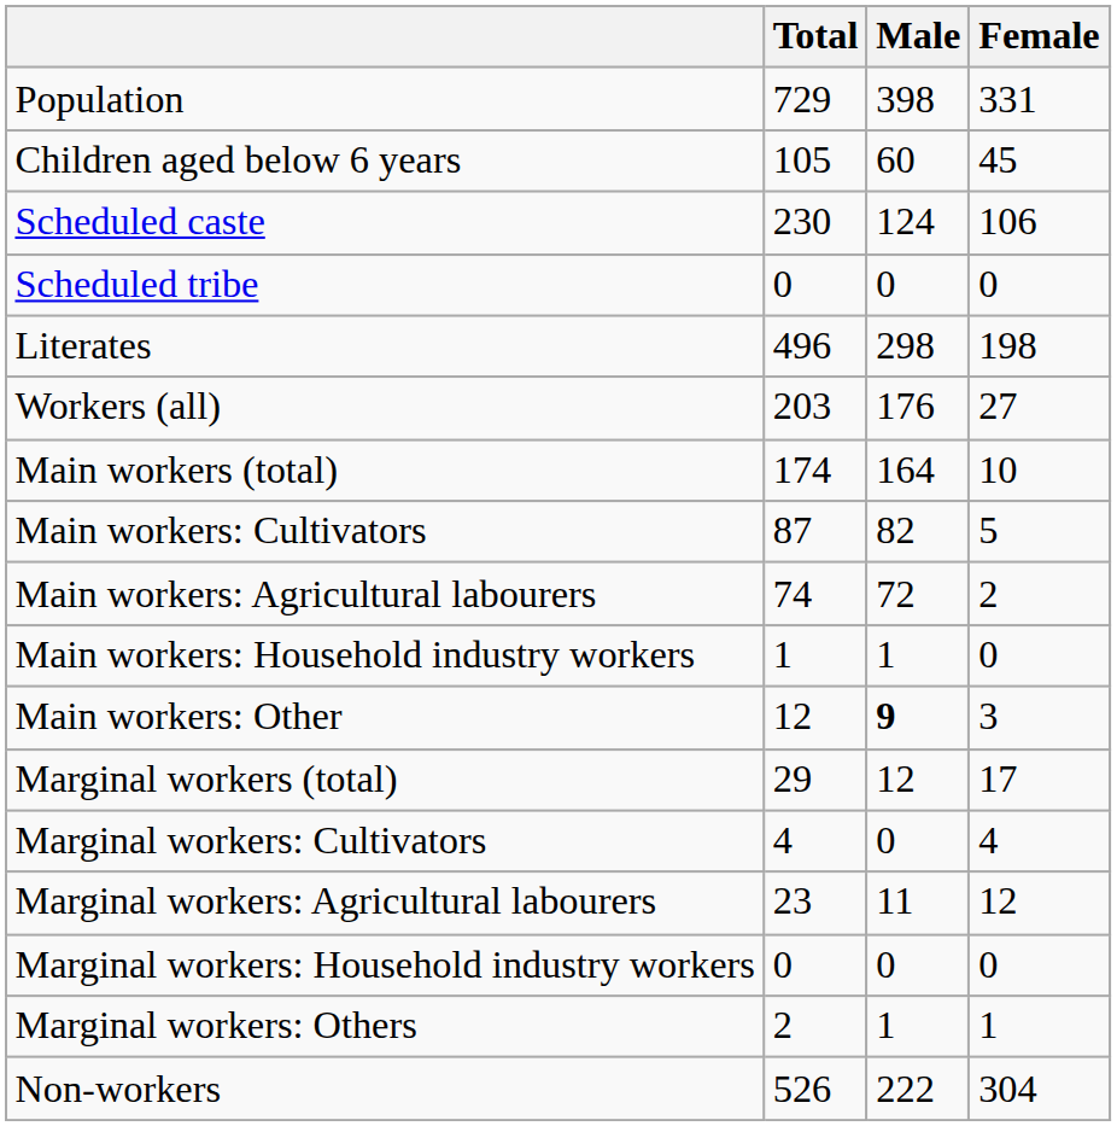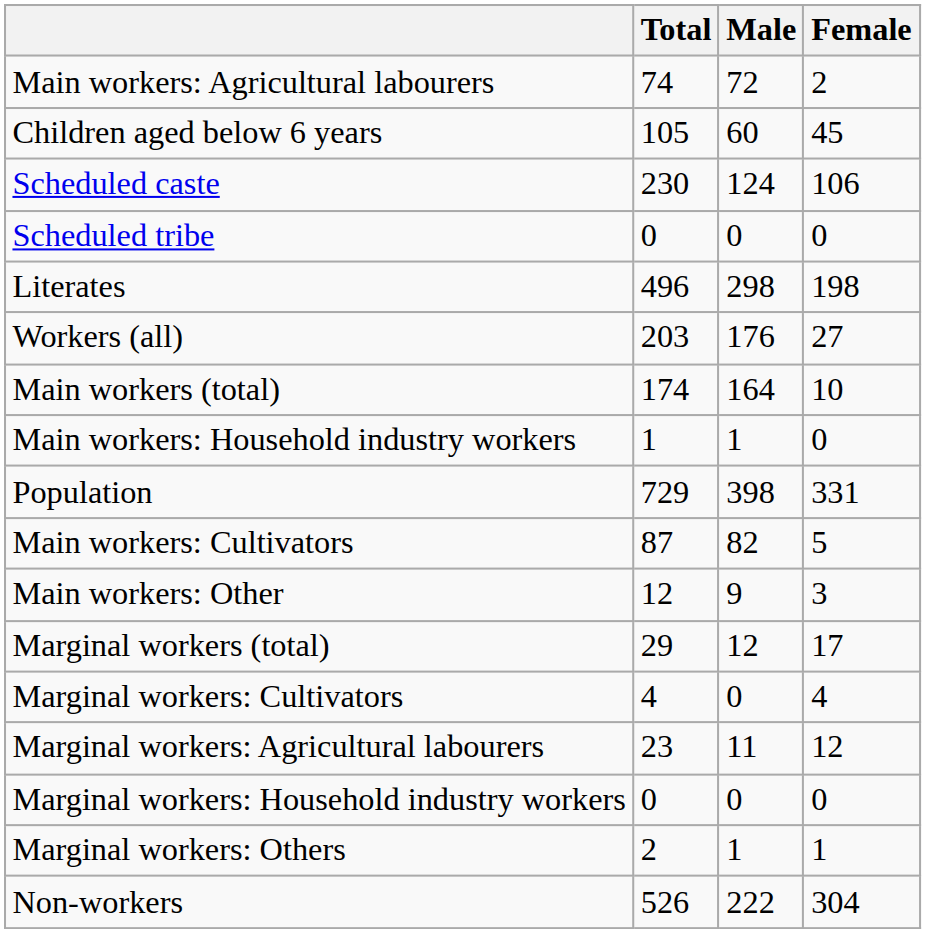rows swapped: Population <-> Main workers: Agricultural labourers
rows swapped: Main workers: Cultivators <-> Main workers: Household industry workers
Main workers: Other | Male: bold -> normal
